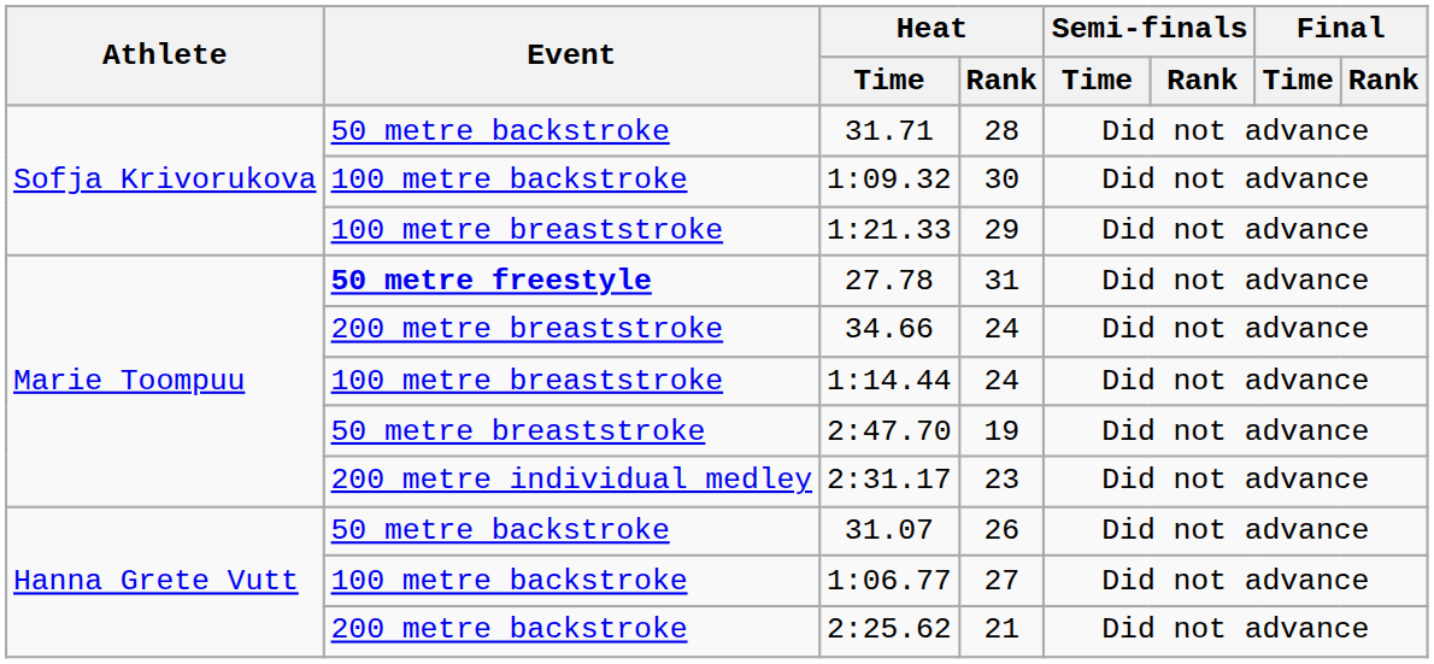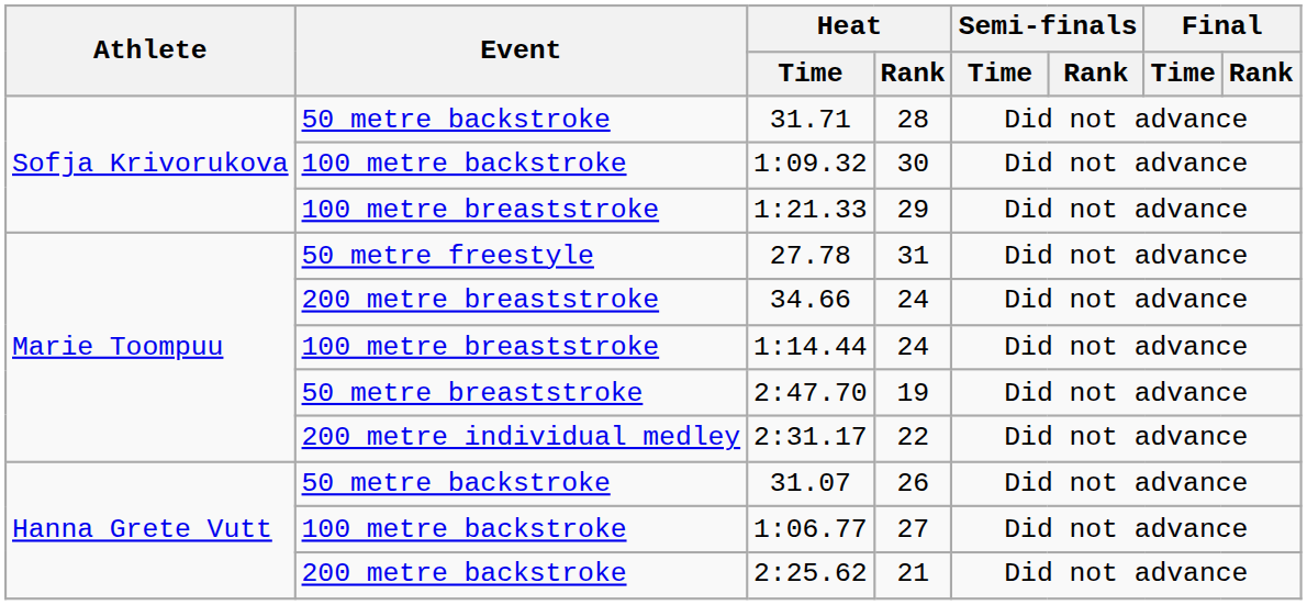27.78 | Event: bold -> normal
2:31.17 | Heat / Rank: 23 -> 22
